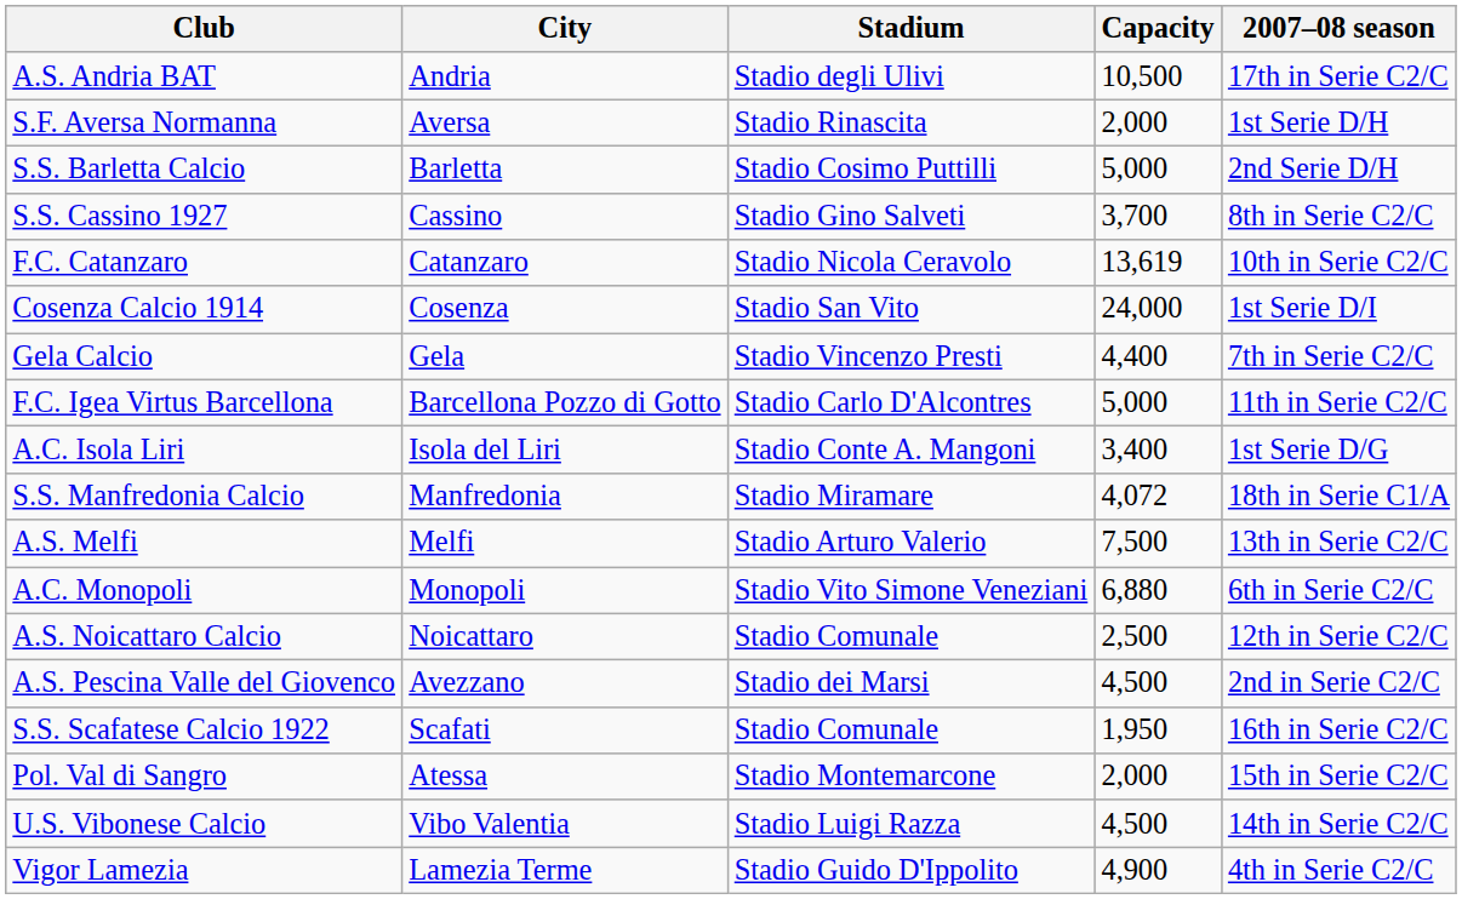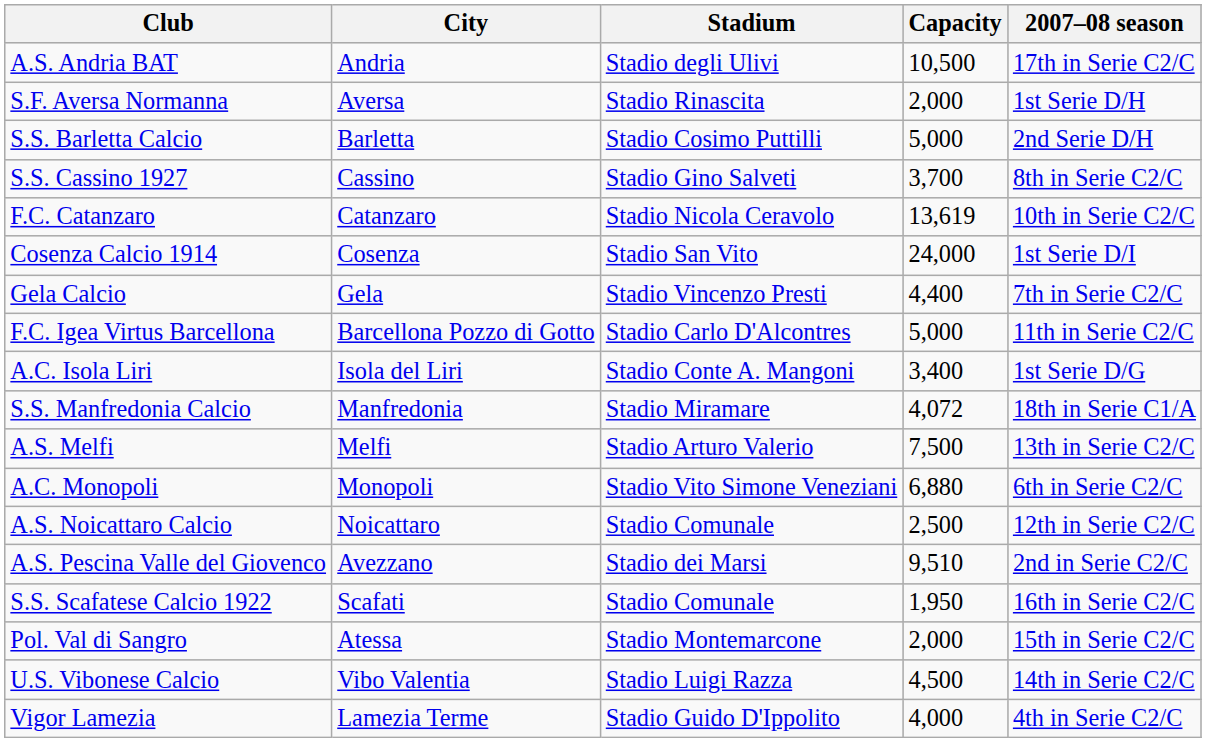A.S. Pescina Valle del Giovenco | Capacity: 4,500 -> 9,510
Vigor Lamezia | Capacity: 4,900 -> 4,000
